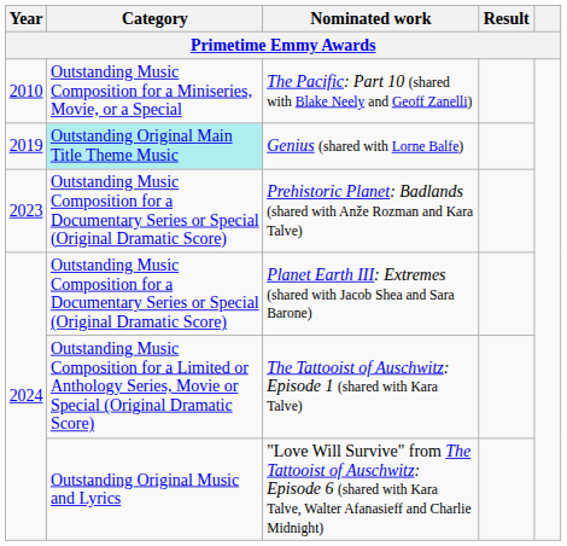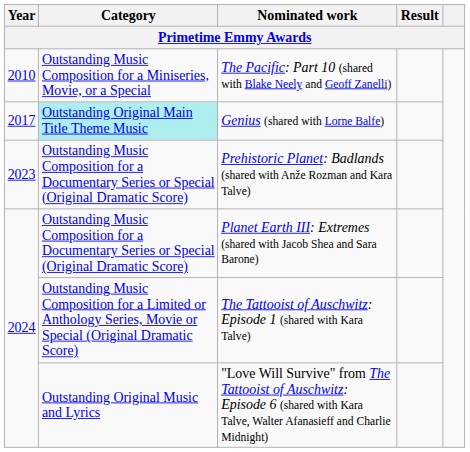Genius (shared with Lorne Balfe) | Year: 2019 -> 2017
